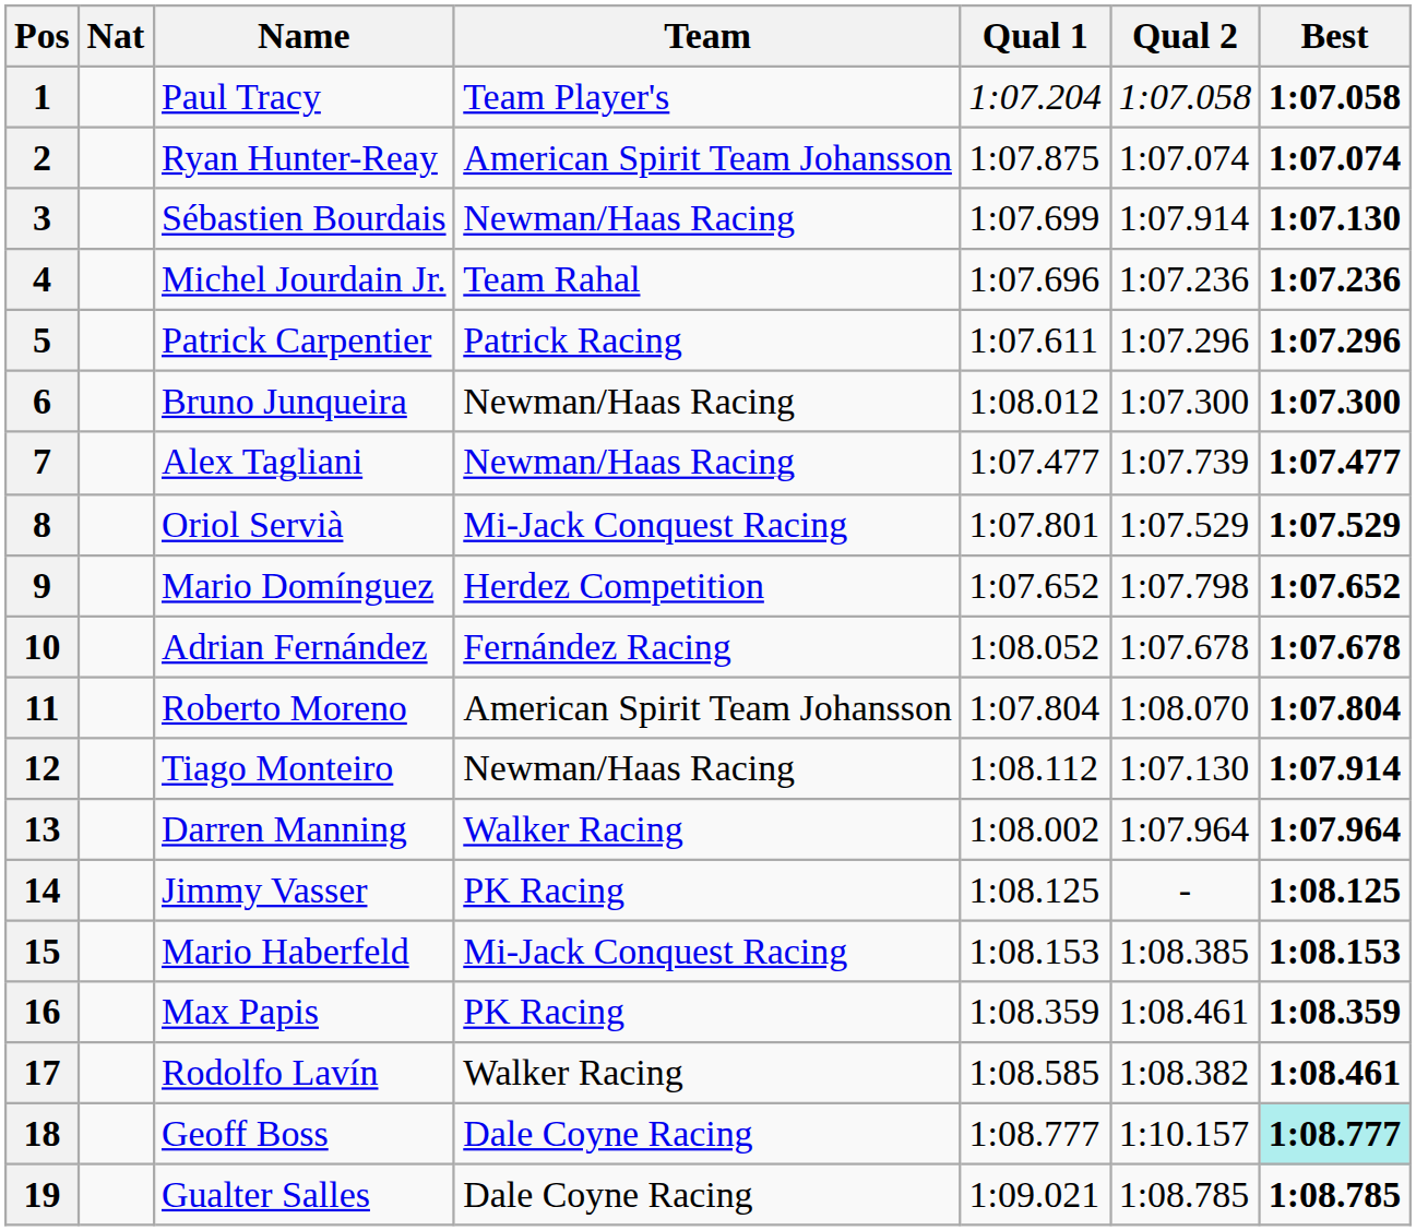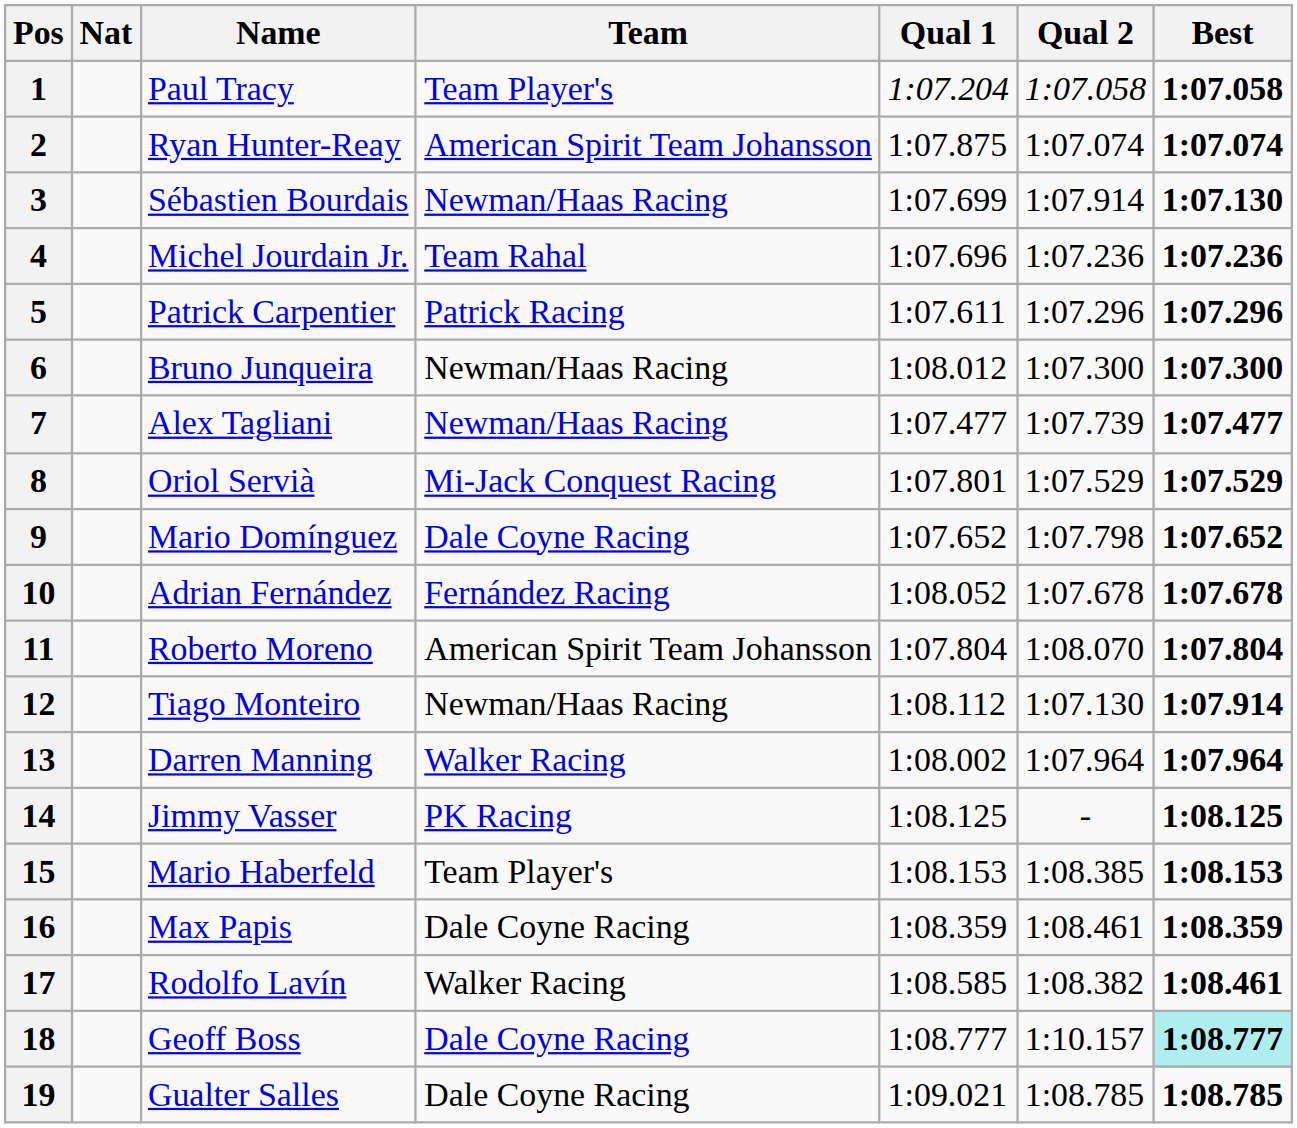9 | Team: Herdez Competition -> Dale Coyne Racing
15 | Team: Mi-Jack Conquest Racing -> Team Player's
16 | Team: PK Racing -> Dale Coyne Racing
